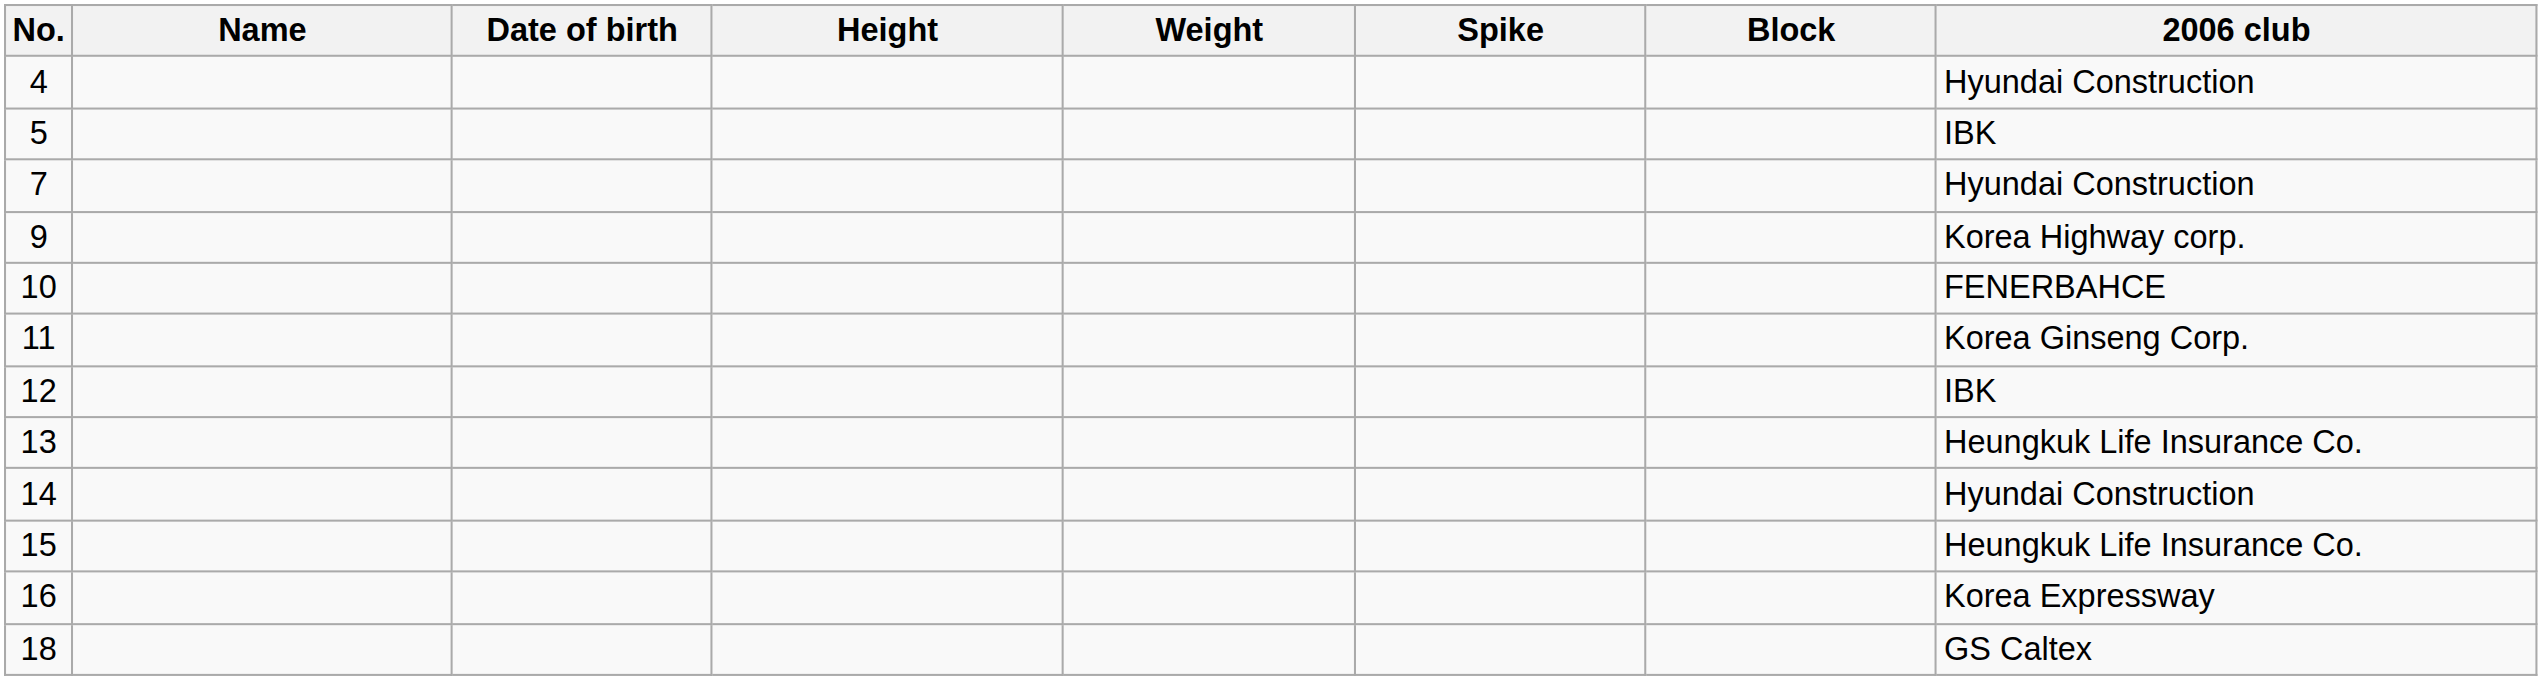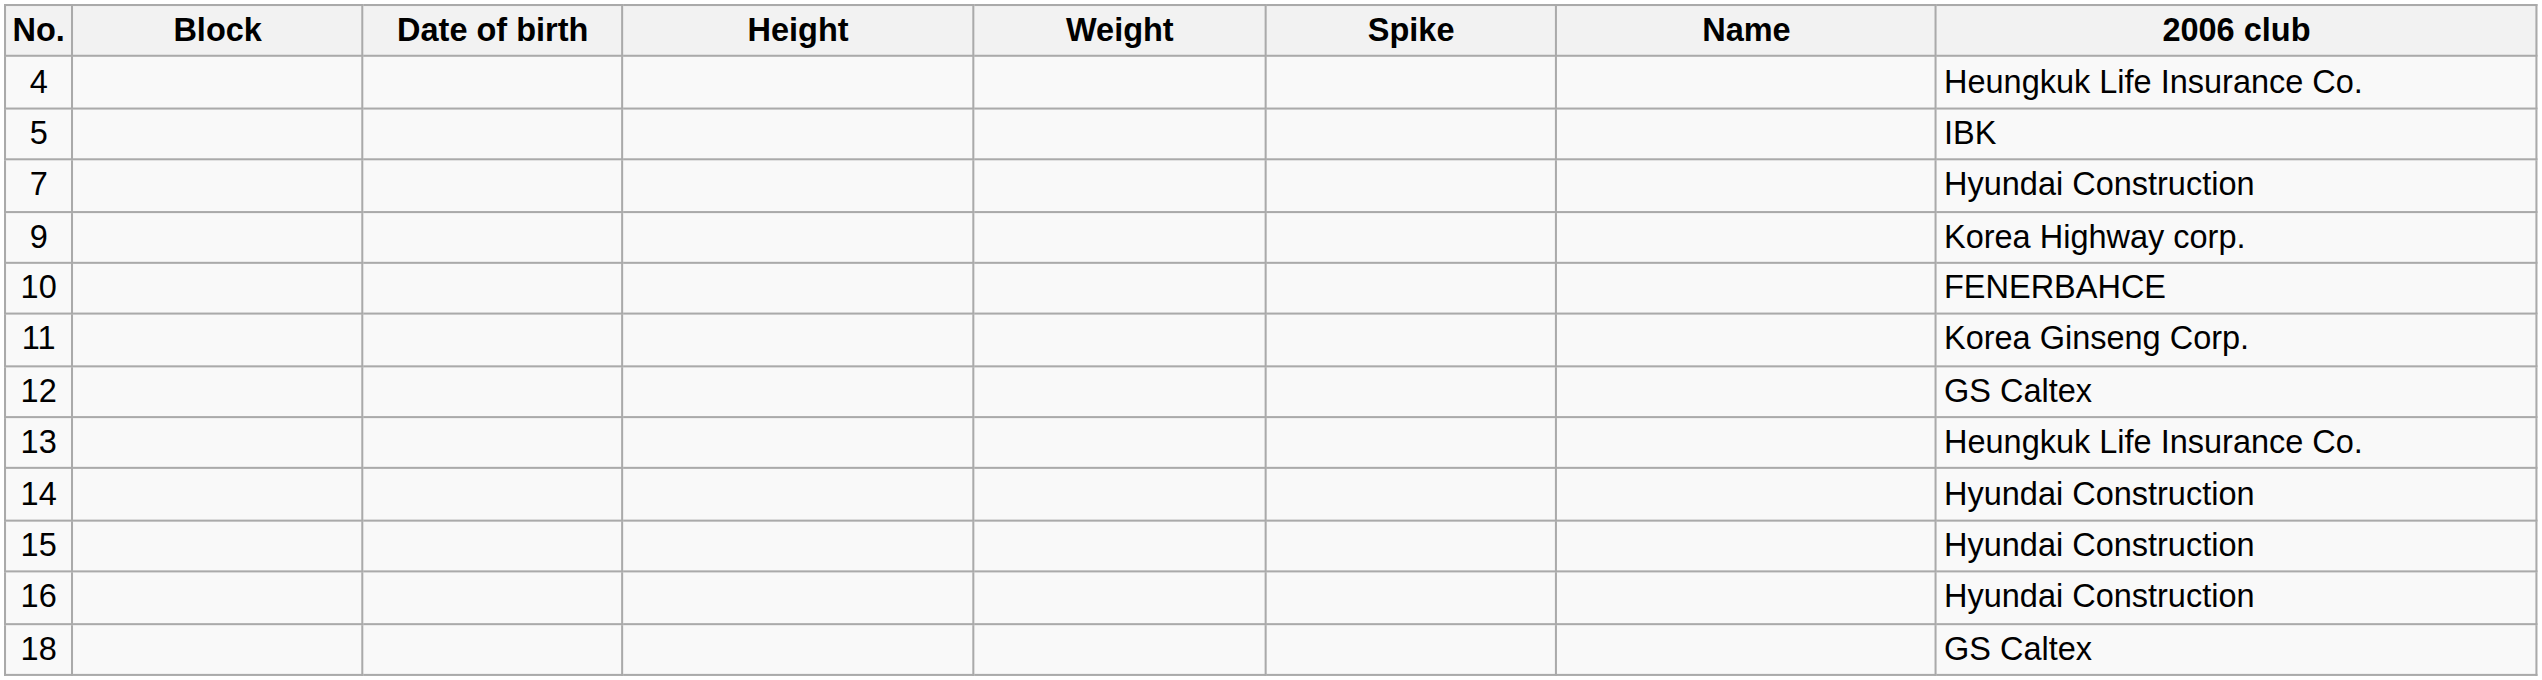columns swapped: Name <-> Block
4 | 2006 club: Hyundai Construction -> Heungkuk Life Insurance Co.
12 | 2006 club: IBK -> GS Caltex
15 | 2006 club: Heungkuk Life Insurance Co. -> Hyundai Construction
16 | 2006 club: Korea Expressway -> Hyundai Construction
